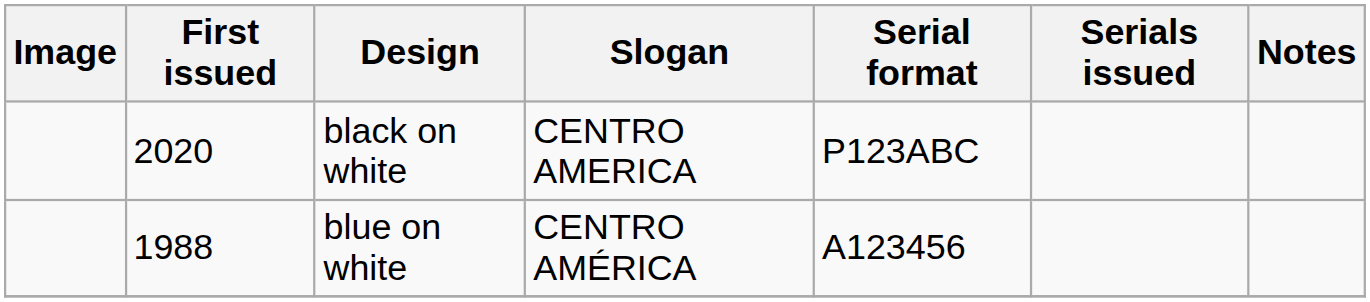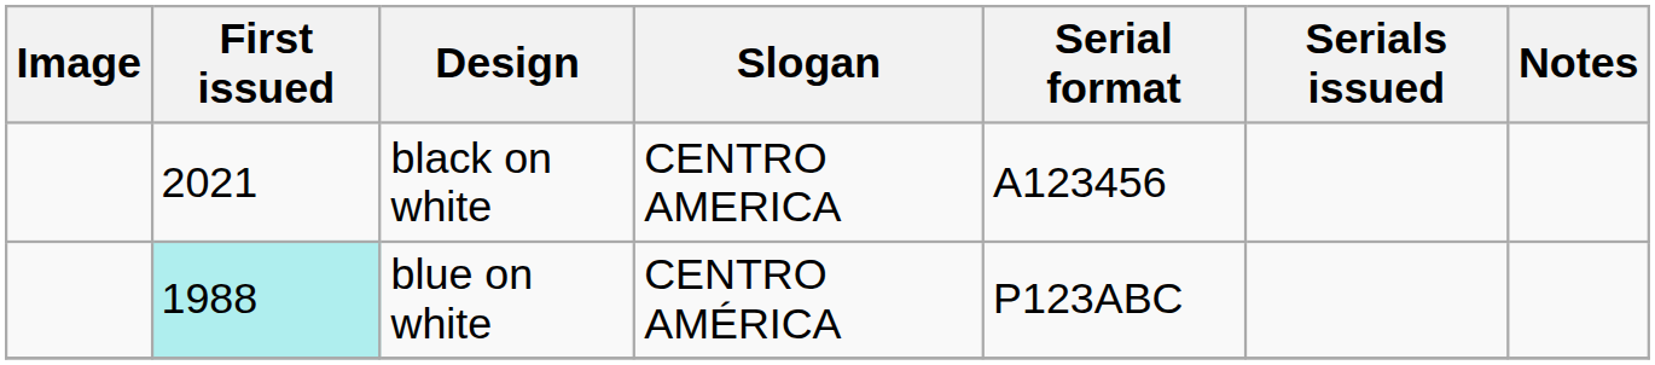black on white | First issued: 2020 -> 2021
black on white | Serial format: P123ABC -> A123456
blue on white | First issued: no background -> paleturquoise background
blue on white | Serial format: A123456 -> P123ABC
